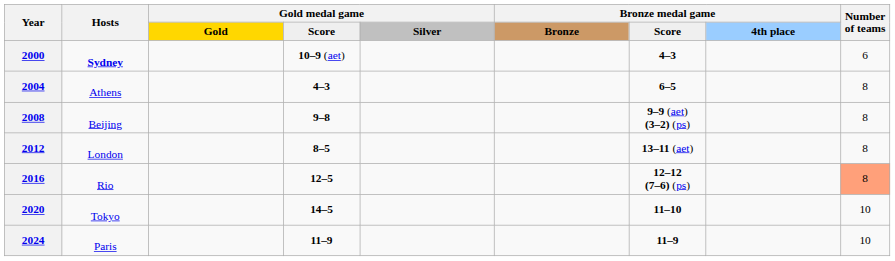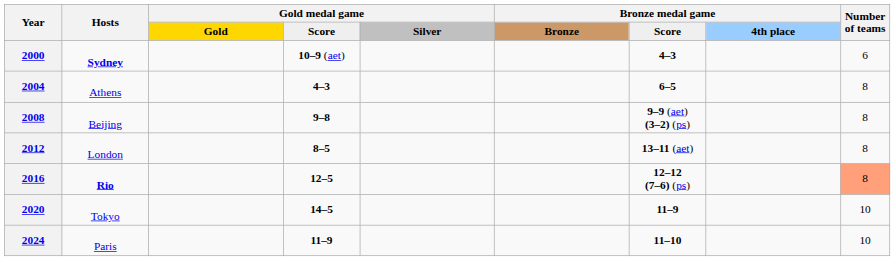2016 | Hosts: normal -> bold
2020 | Bronze medal game / Score: 11–10 -> 11–9
2024 | Bronze medal game / Score: 11–9 -> 11–10
